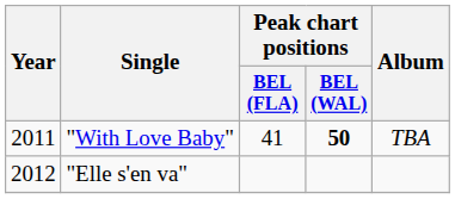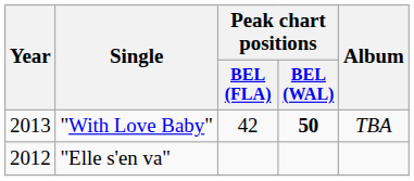"With Love Baby" | Year: 2011 -> 2013
"With Love Baby" | Peak chart positions / BEL (FLA): 41 -> 42
